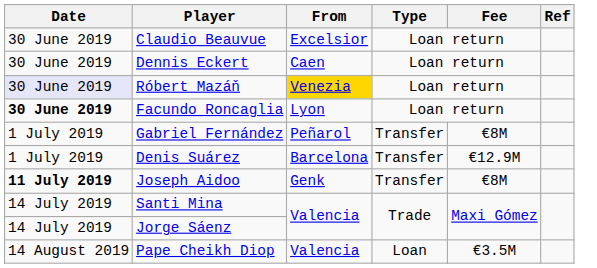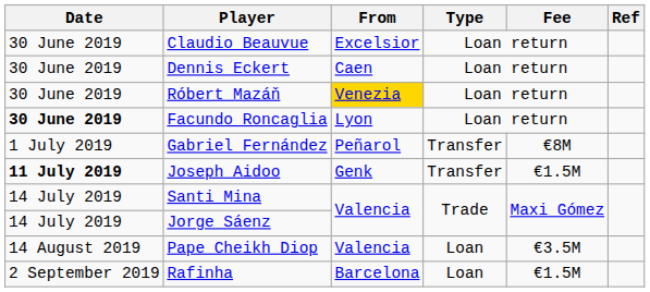Róbert Mazáň | Date: lavender background -> no background
- row: 1 July 2019 | Denis Suárez | Barcelona | Transfer | €12.9M
Joseph Aidoo | Fee: €8M -> €1.5M
+ row: 2 September 2019 | Rafinha | Barcelona | Loan | €1.5M
